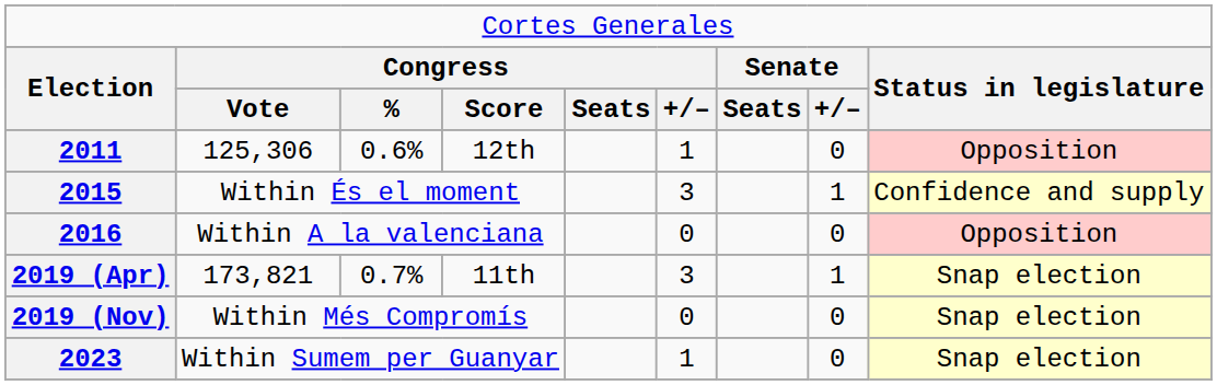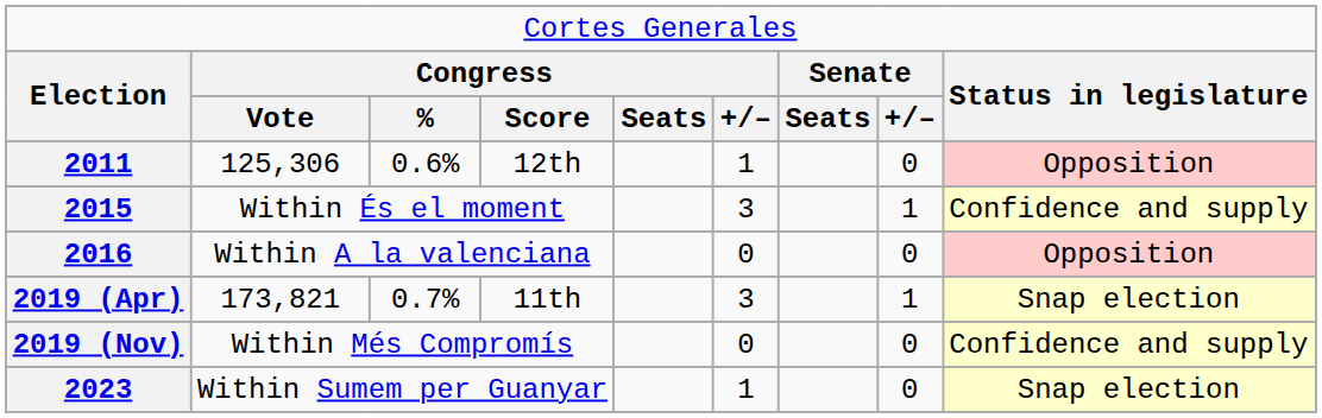2019 (Nov) | column 9: Snap election -> Confidence and supply
